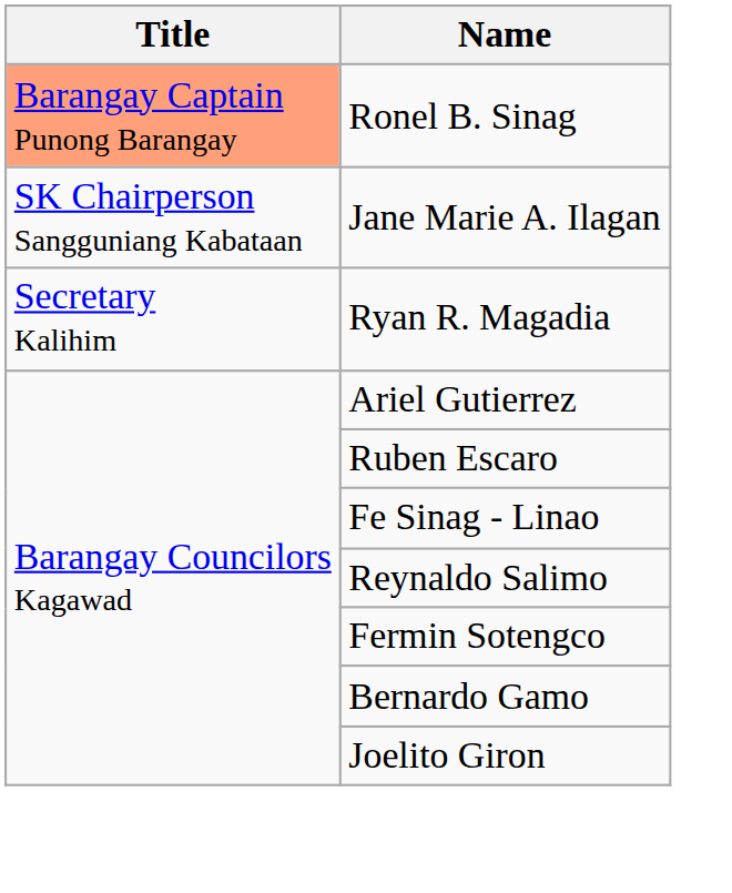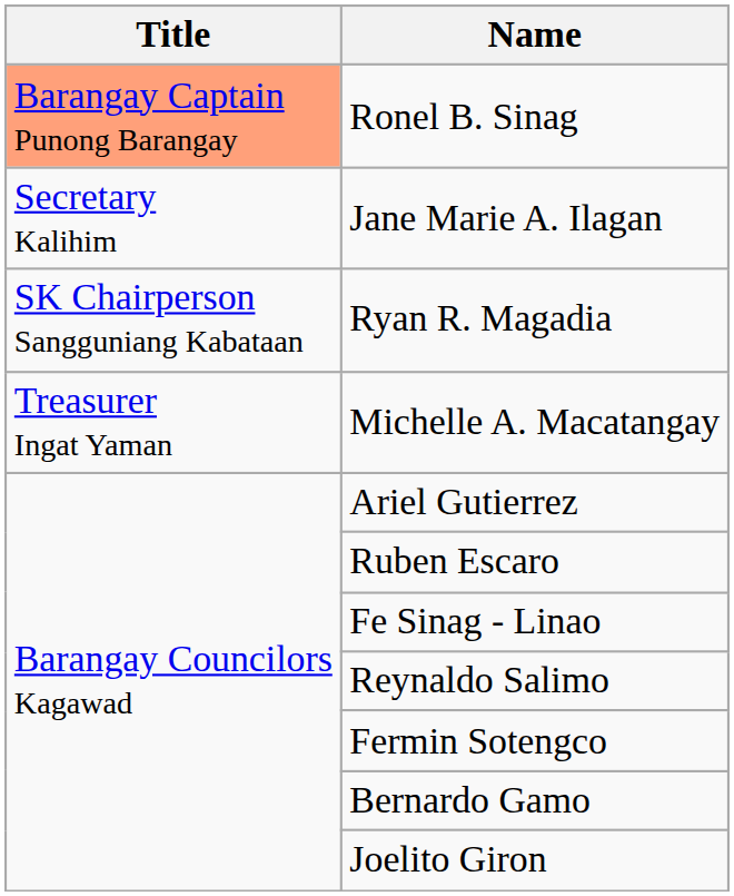Jane Marie A. Ilagan | Title: SK Chairperson Sangguniang Kabataan -> Secretary Kalihim
Ryan R. Magadia | Title: Secretary Kalihim -> SK Chairperson Sangguniang Kabataan
+ row: Treasurer Ingat Yaman | Michelle A. Macatangay
